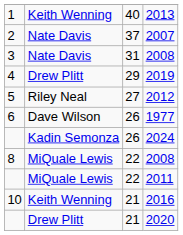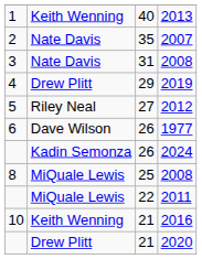2007 | column 3: 37 -> 35
8 / 2008 | column 3: 22 -> 25
